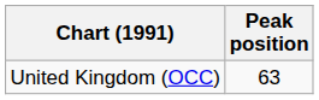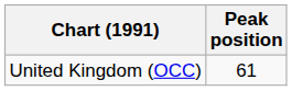United Kingdom (OCC) | Peak position: 63 -> 61
